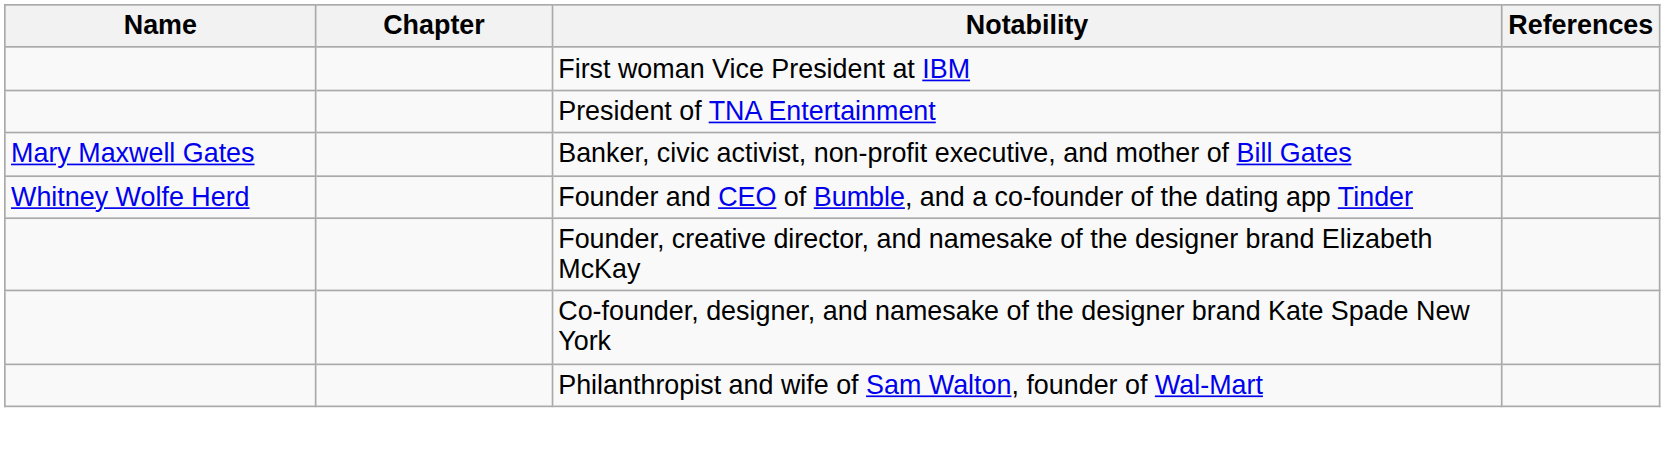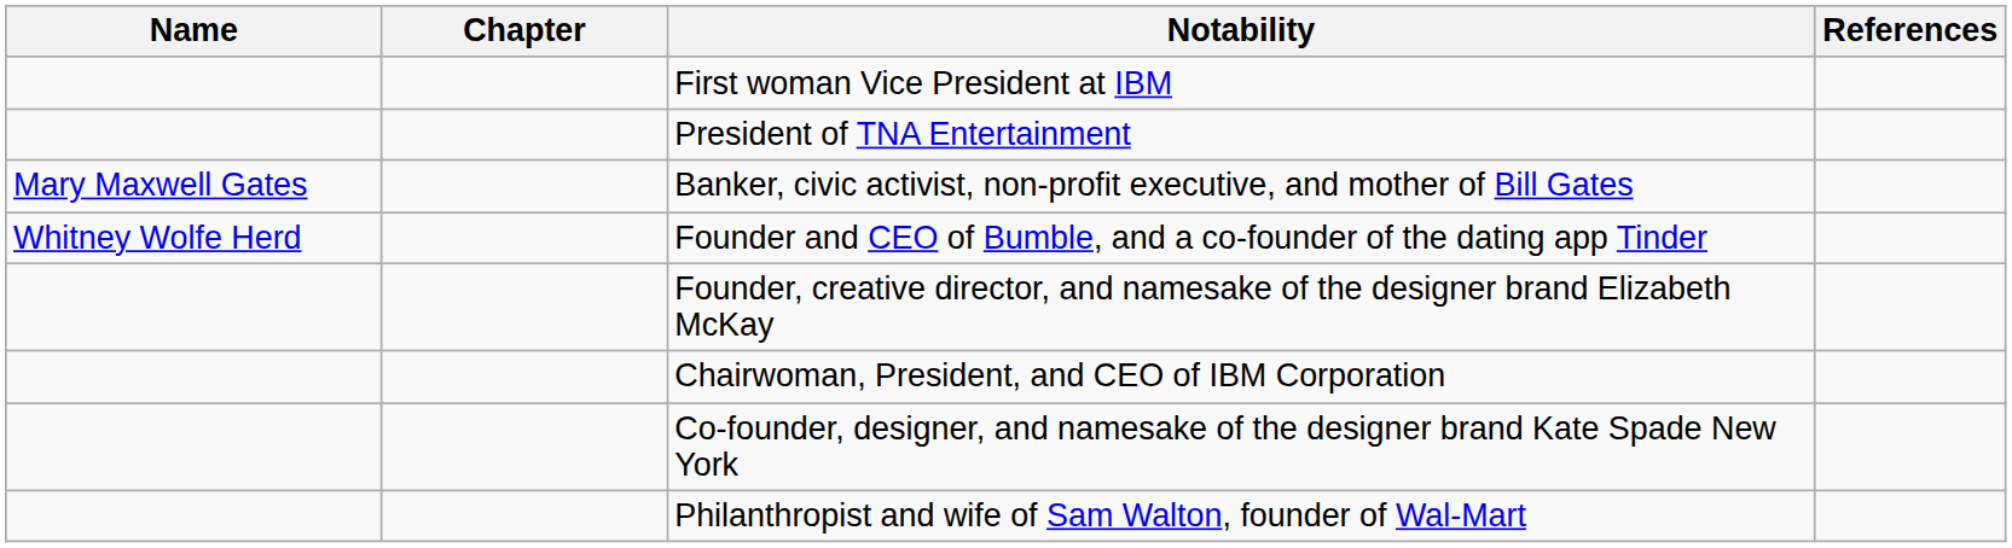+ row: Chairwoman, President, and CEO of IBM Corporation
